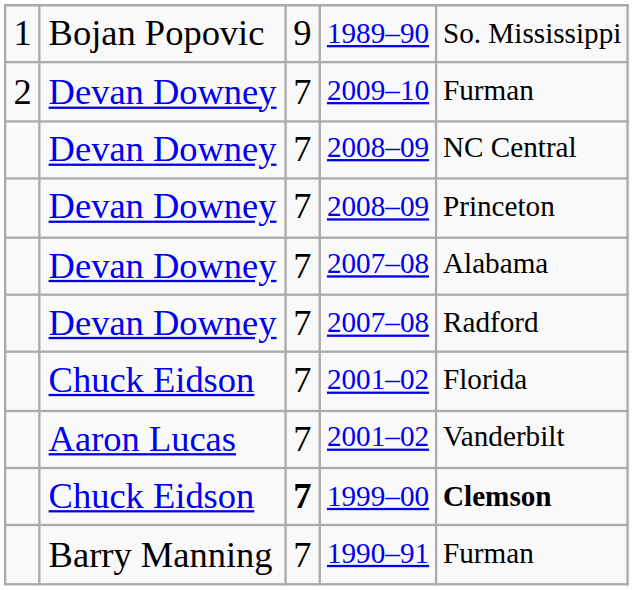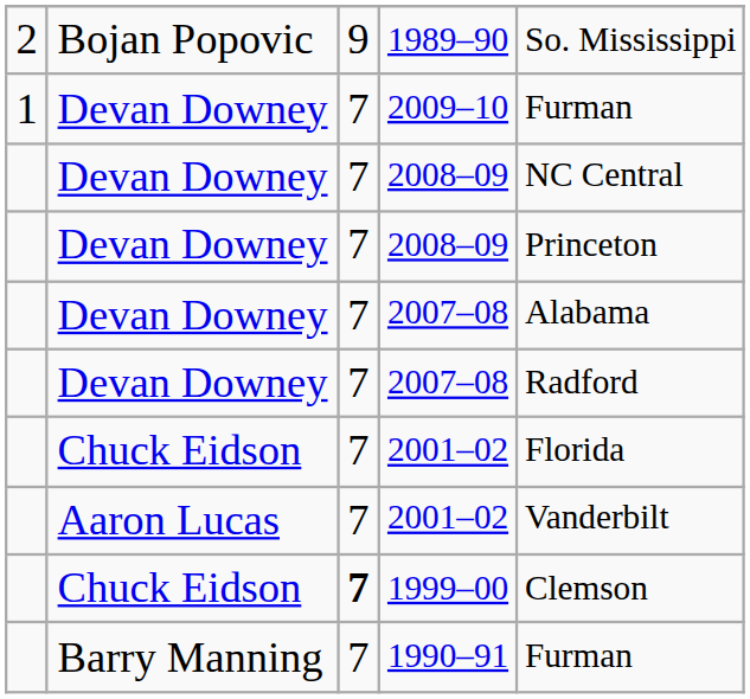1989–90 | column 1: 1 -> 2
2009–10 | column 1: 2 -> 1
1999–00 | column 5: bold -> normal
